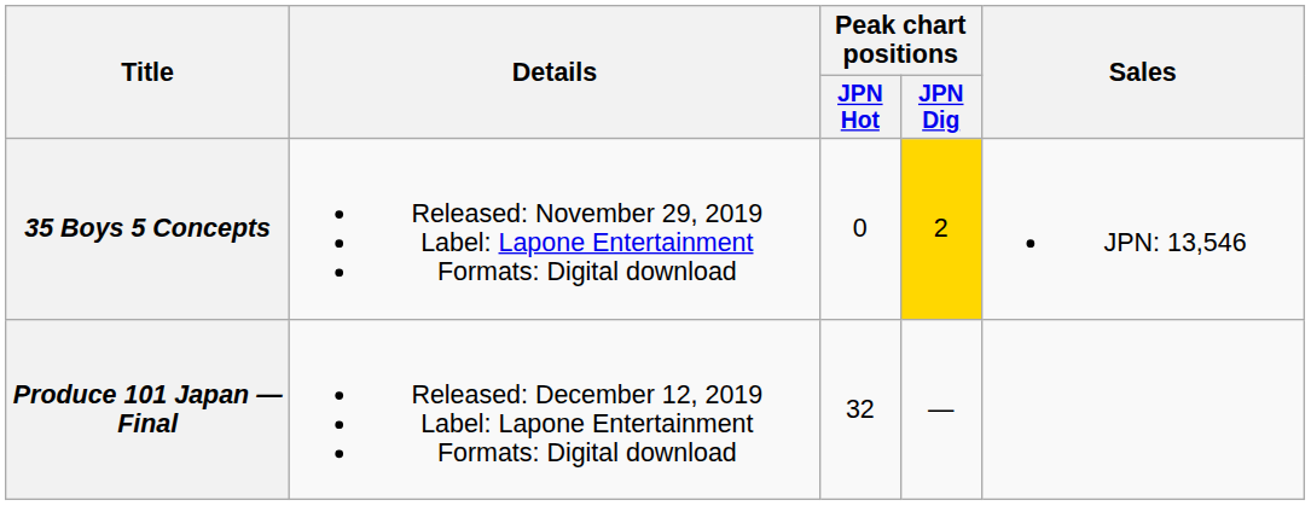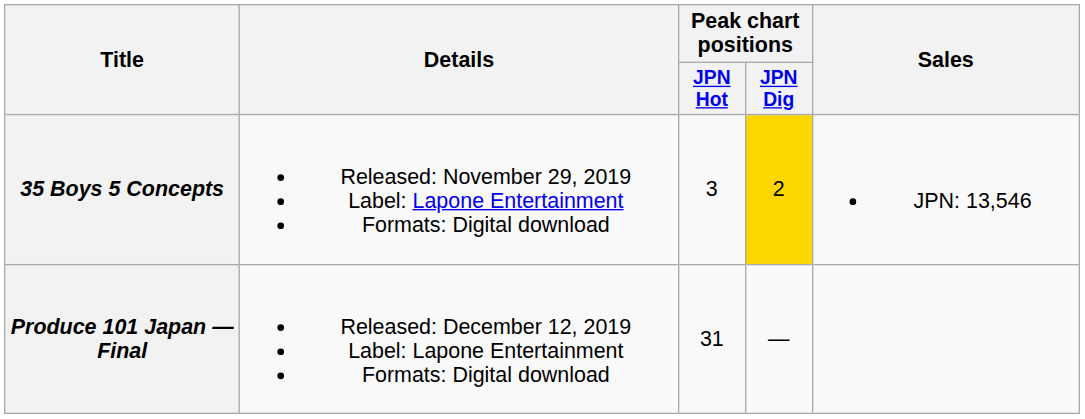35 Boys 5 Concepts | Peak chart positions / JPN Hot: 0 -> 3
Produce 101 Japan — Final | Peak chart positions / JPN Hot: 32 -> 31
